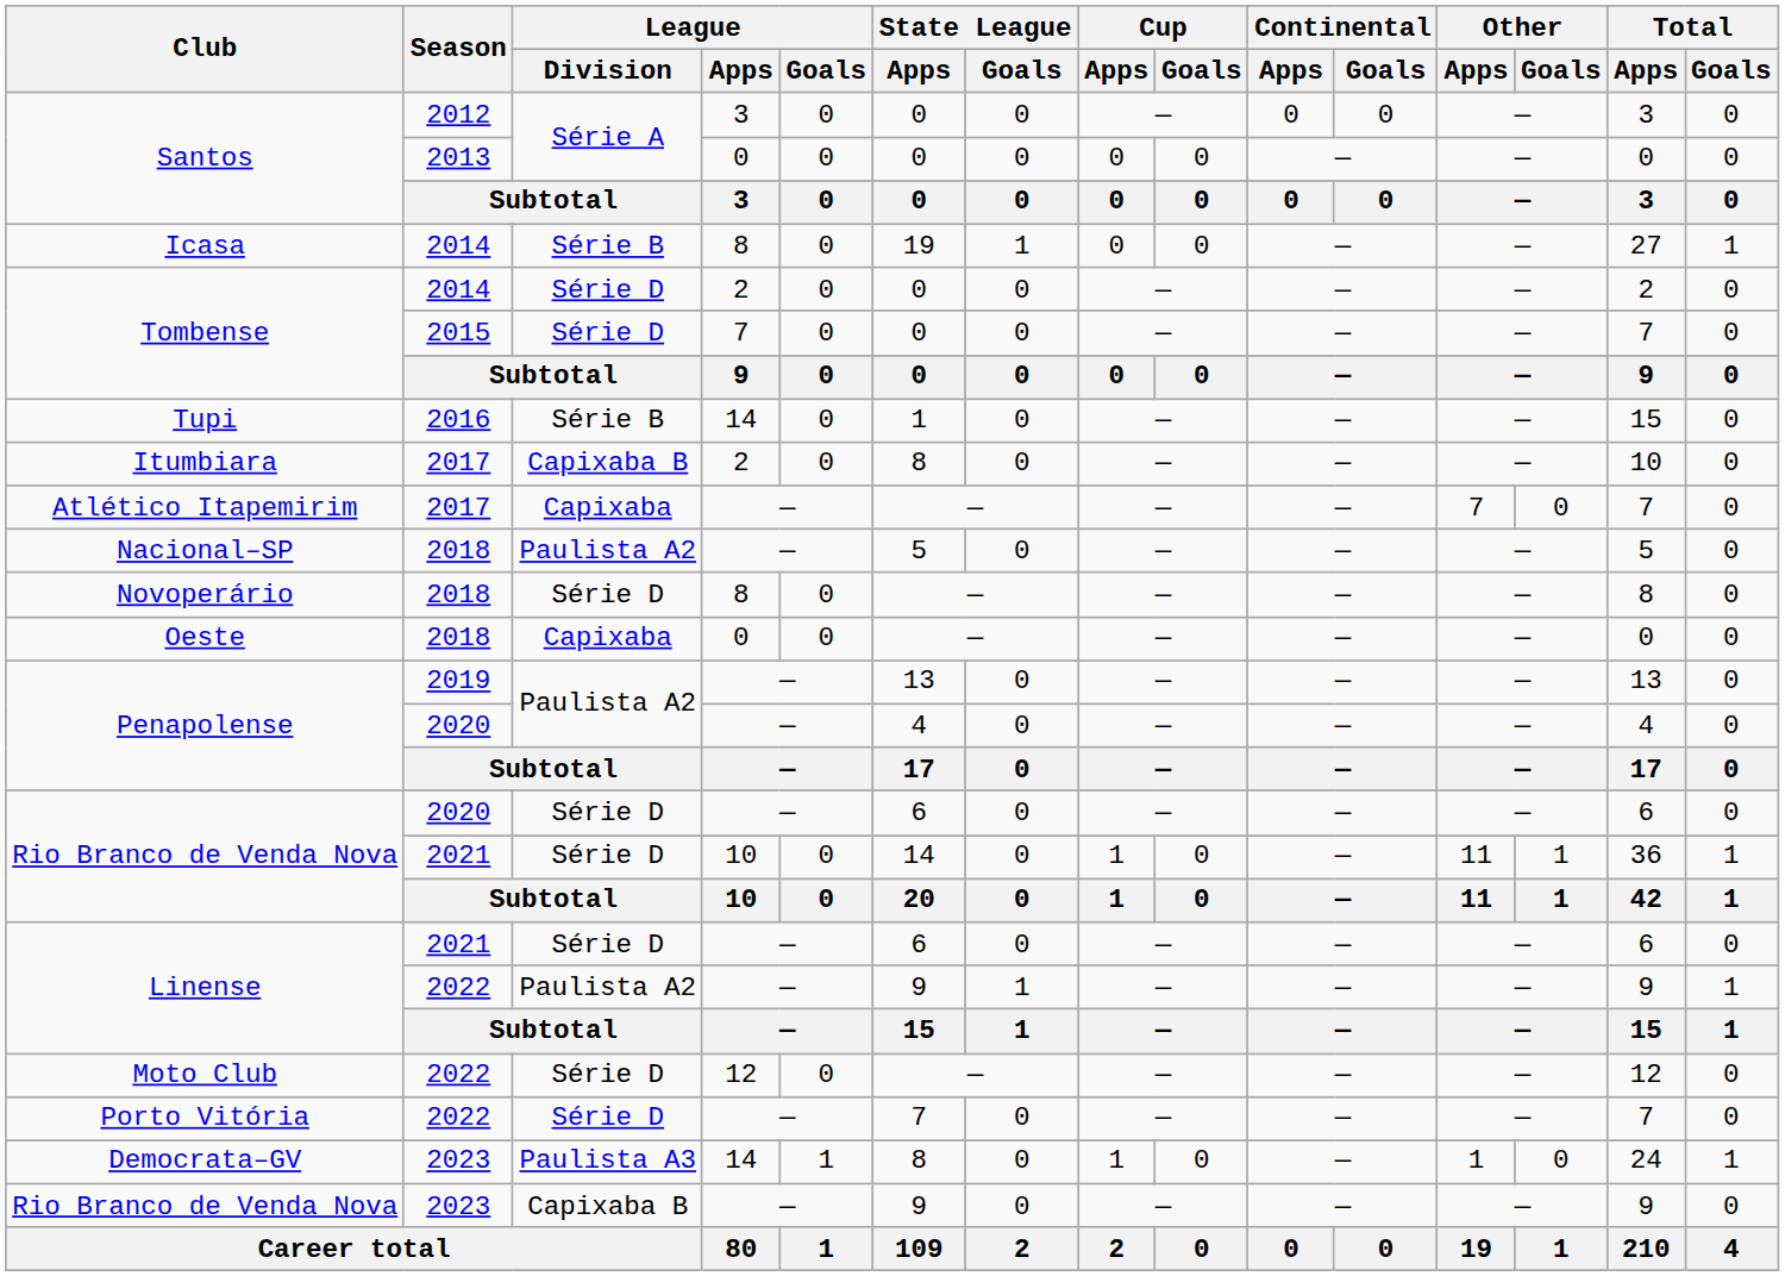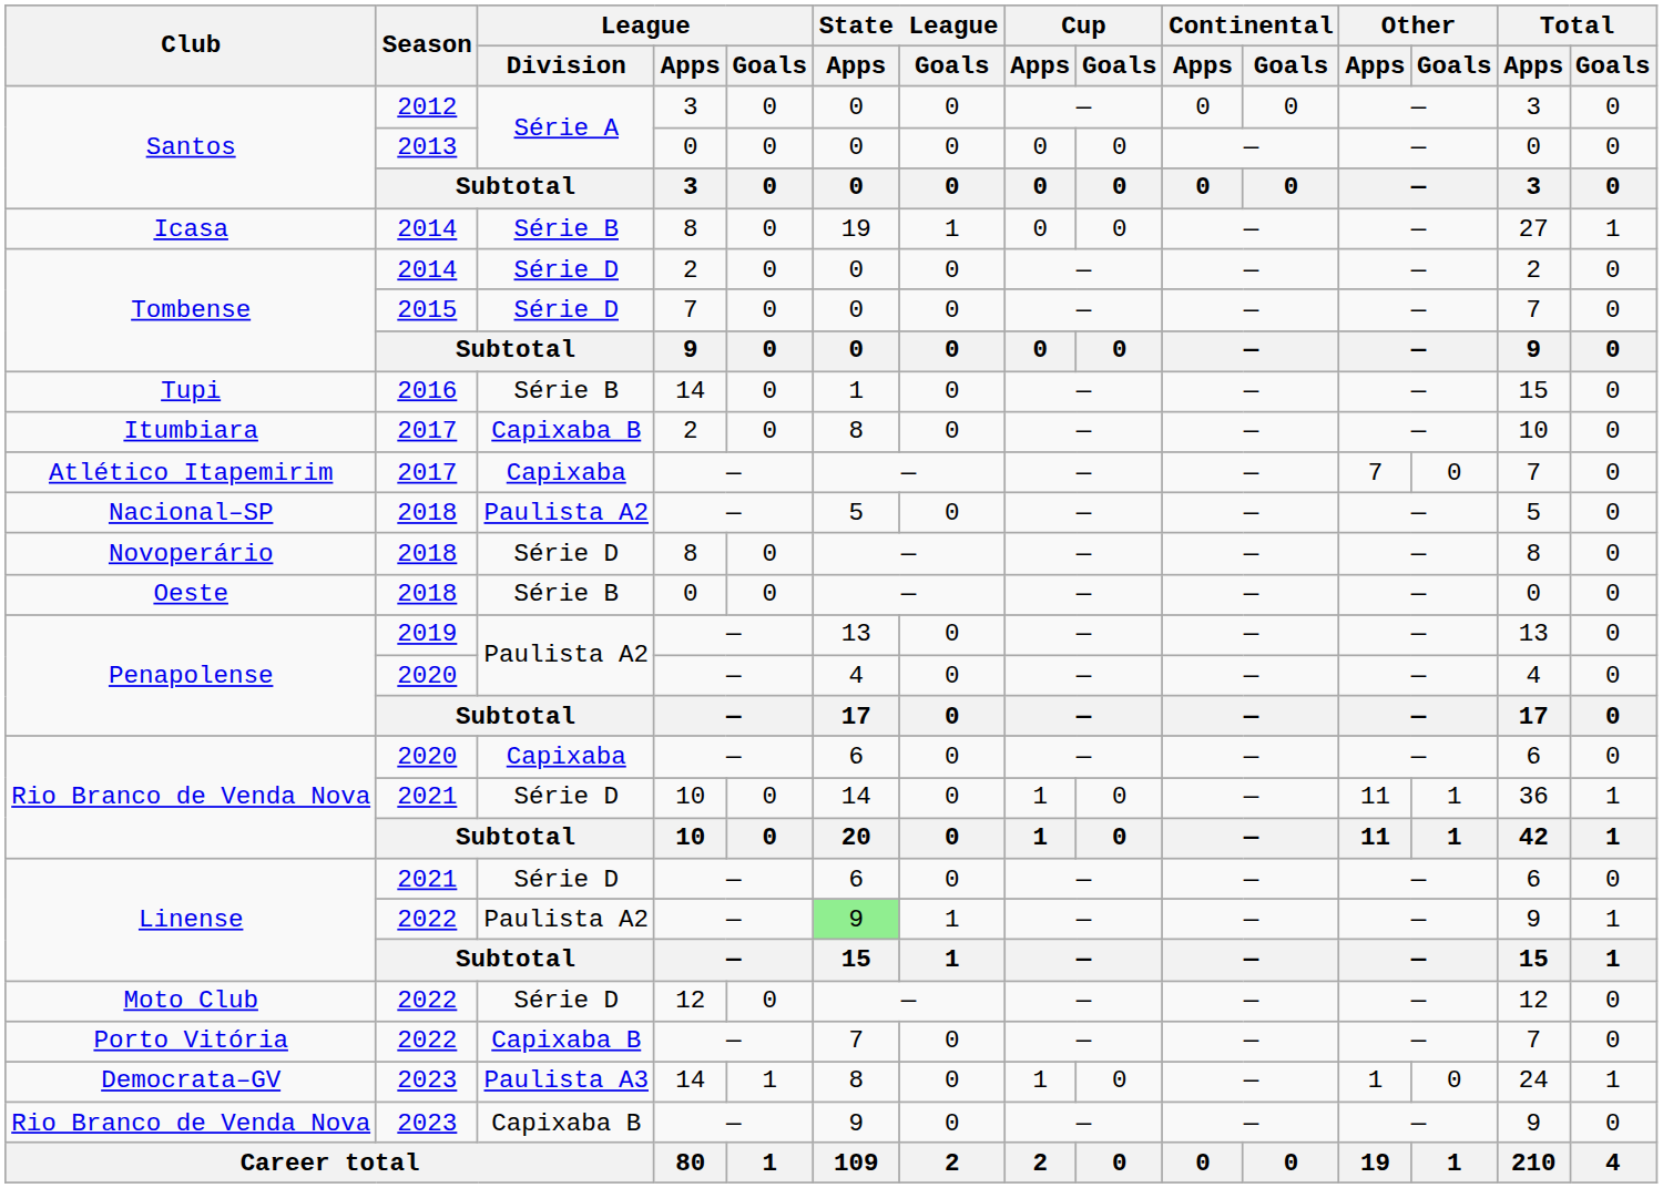Oeste | League / Division: Capixaba -> Série B
Rio Branco de Venda Nova / 2020 | League / Division: Série D -> Capixaba
Linense / 2022 | State League / Apps: no background -> lightgreen background
Porto Vitória | League / Division: Série D -> Capixaba B
